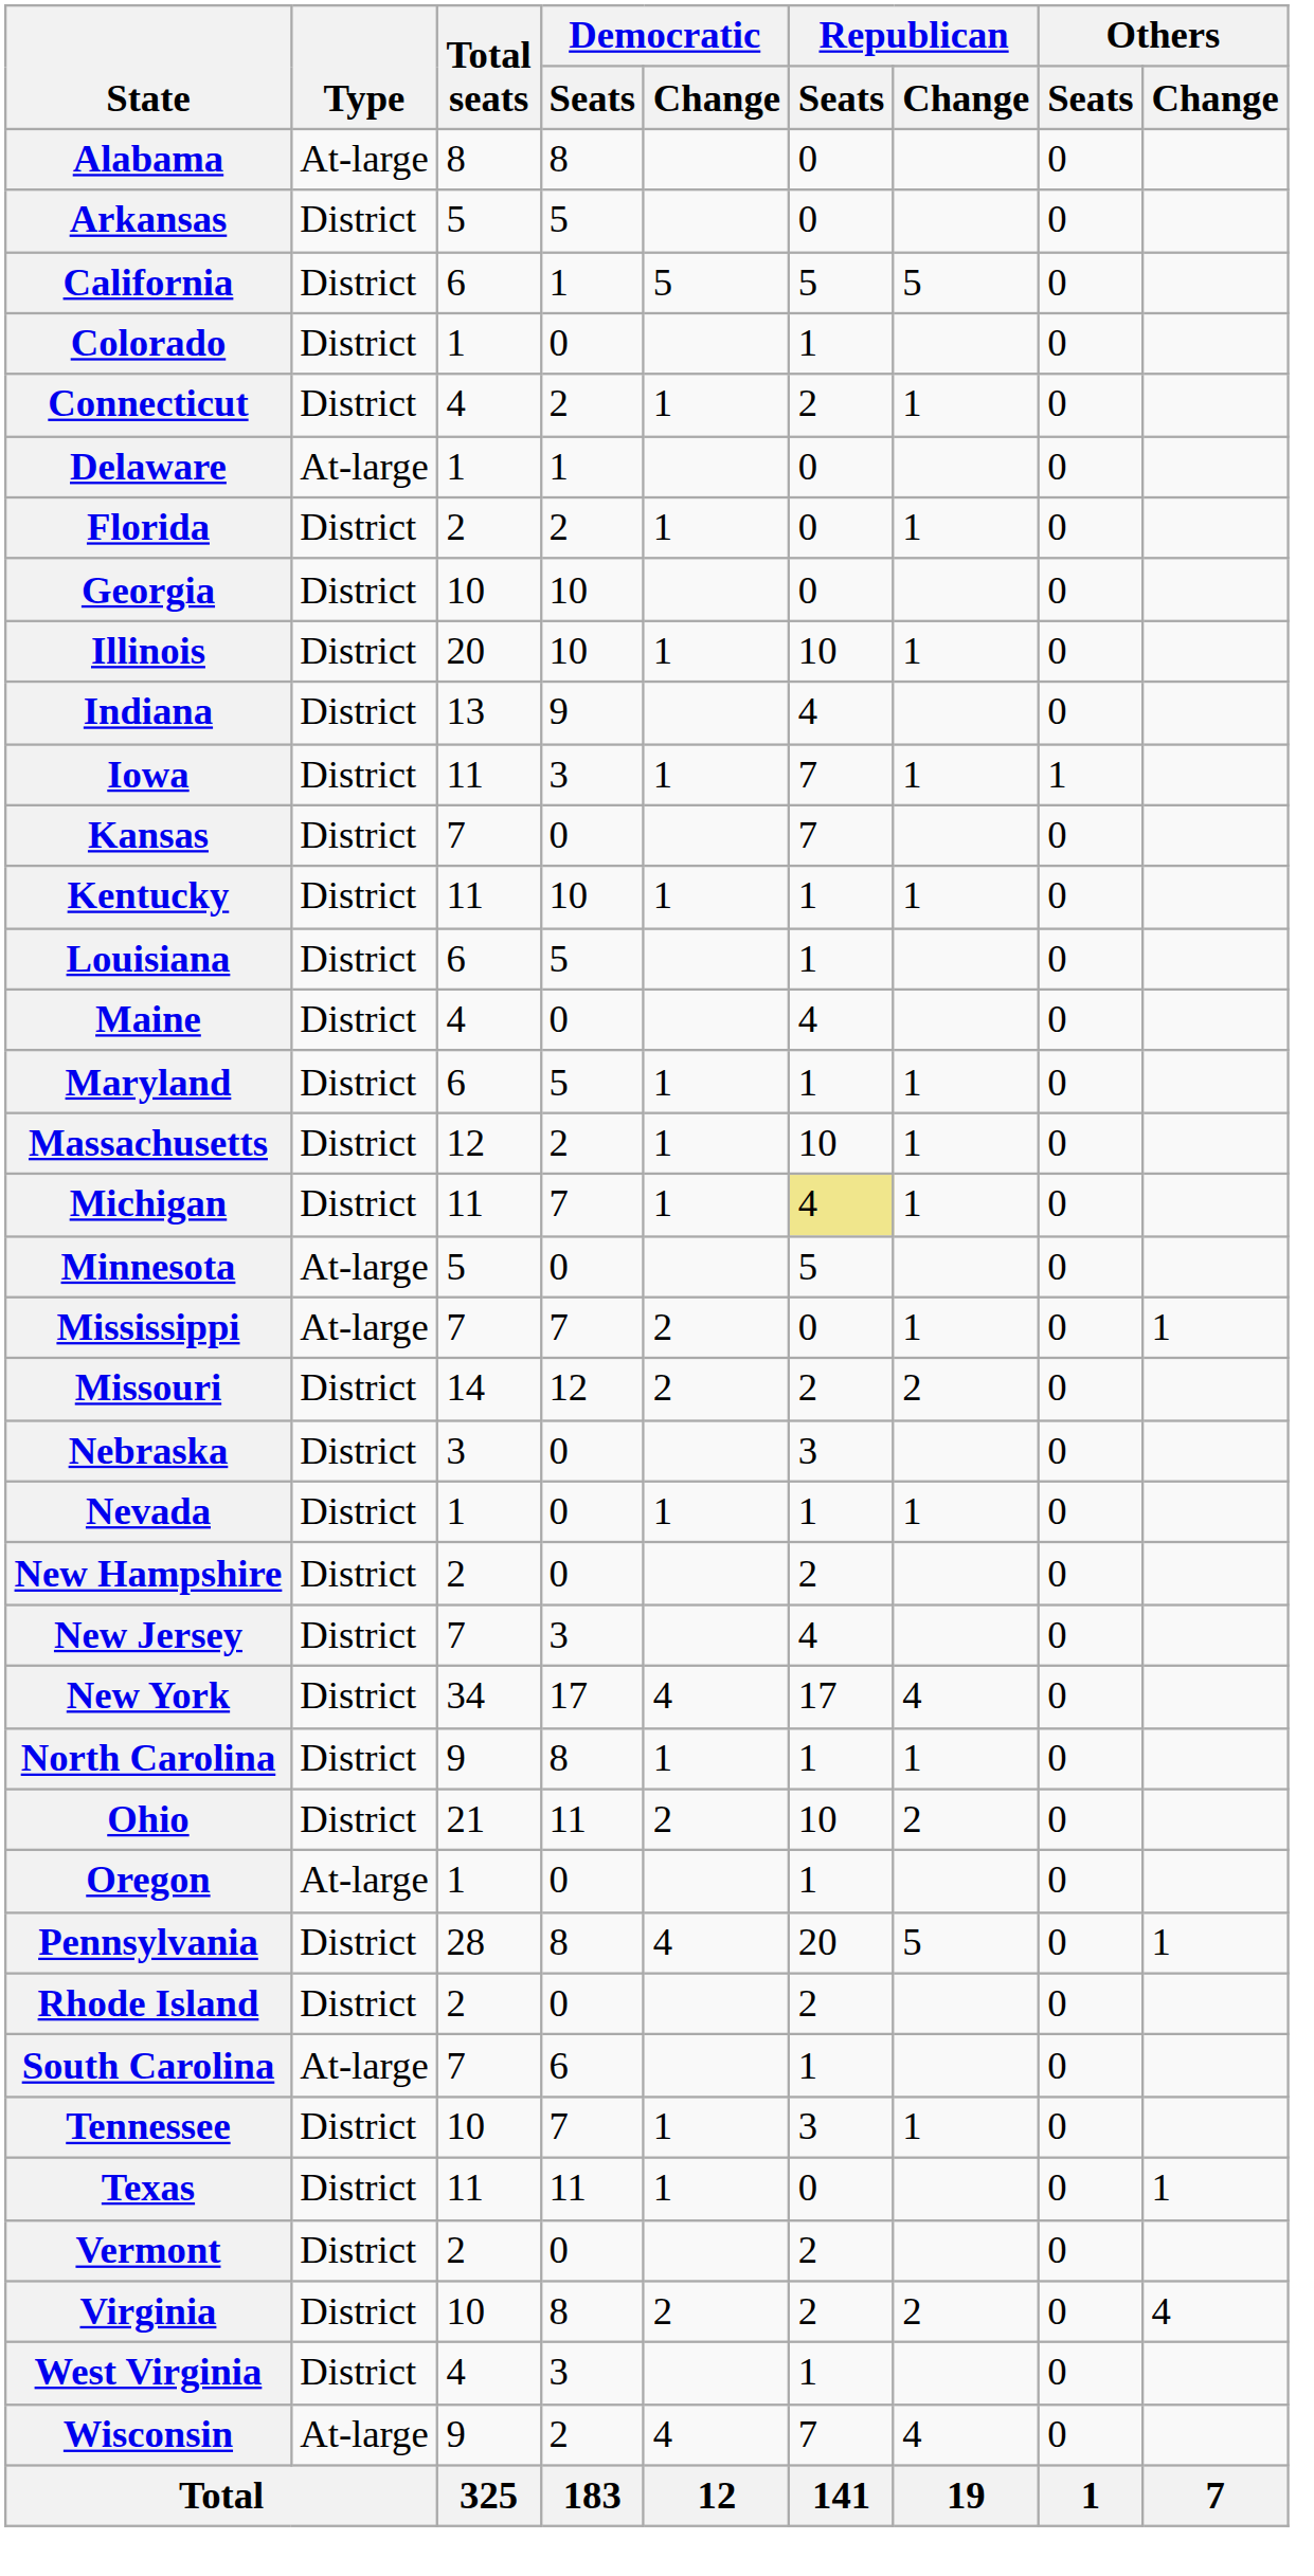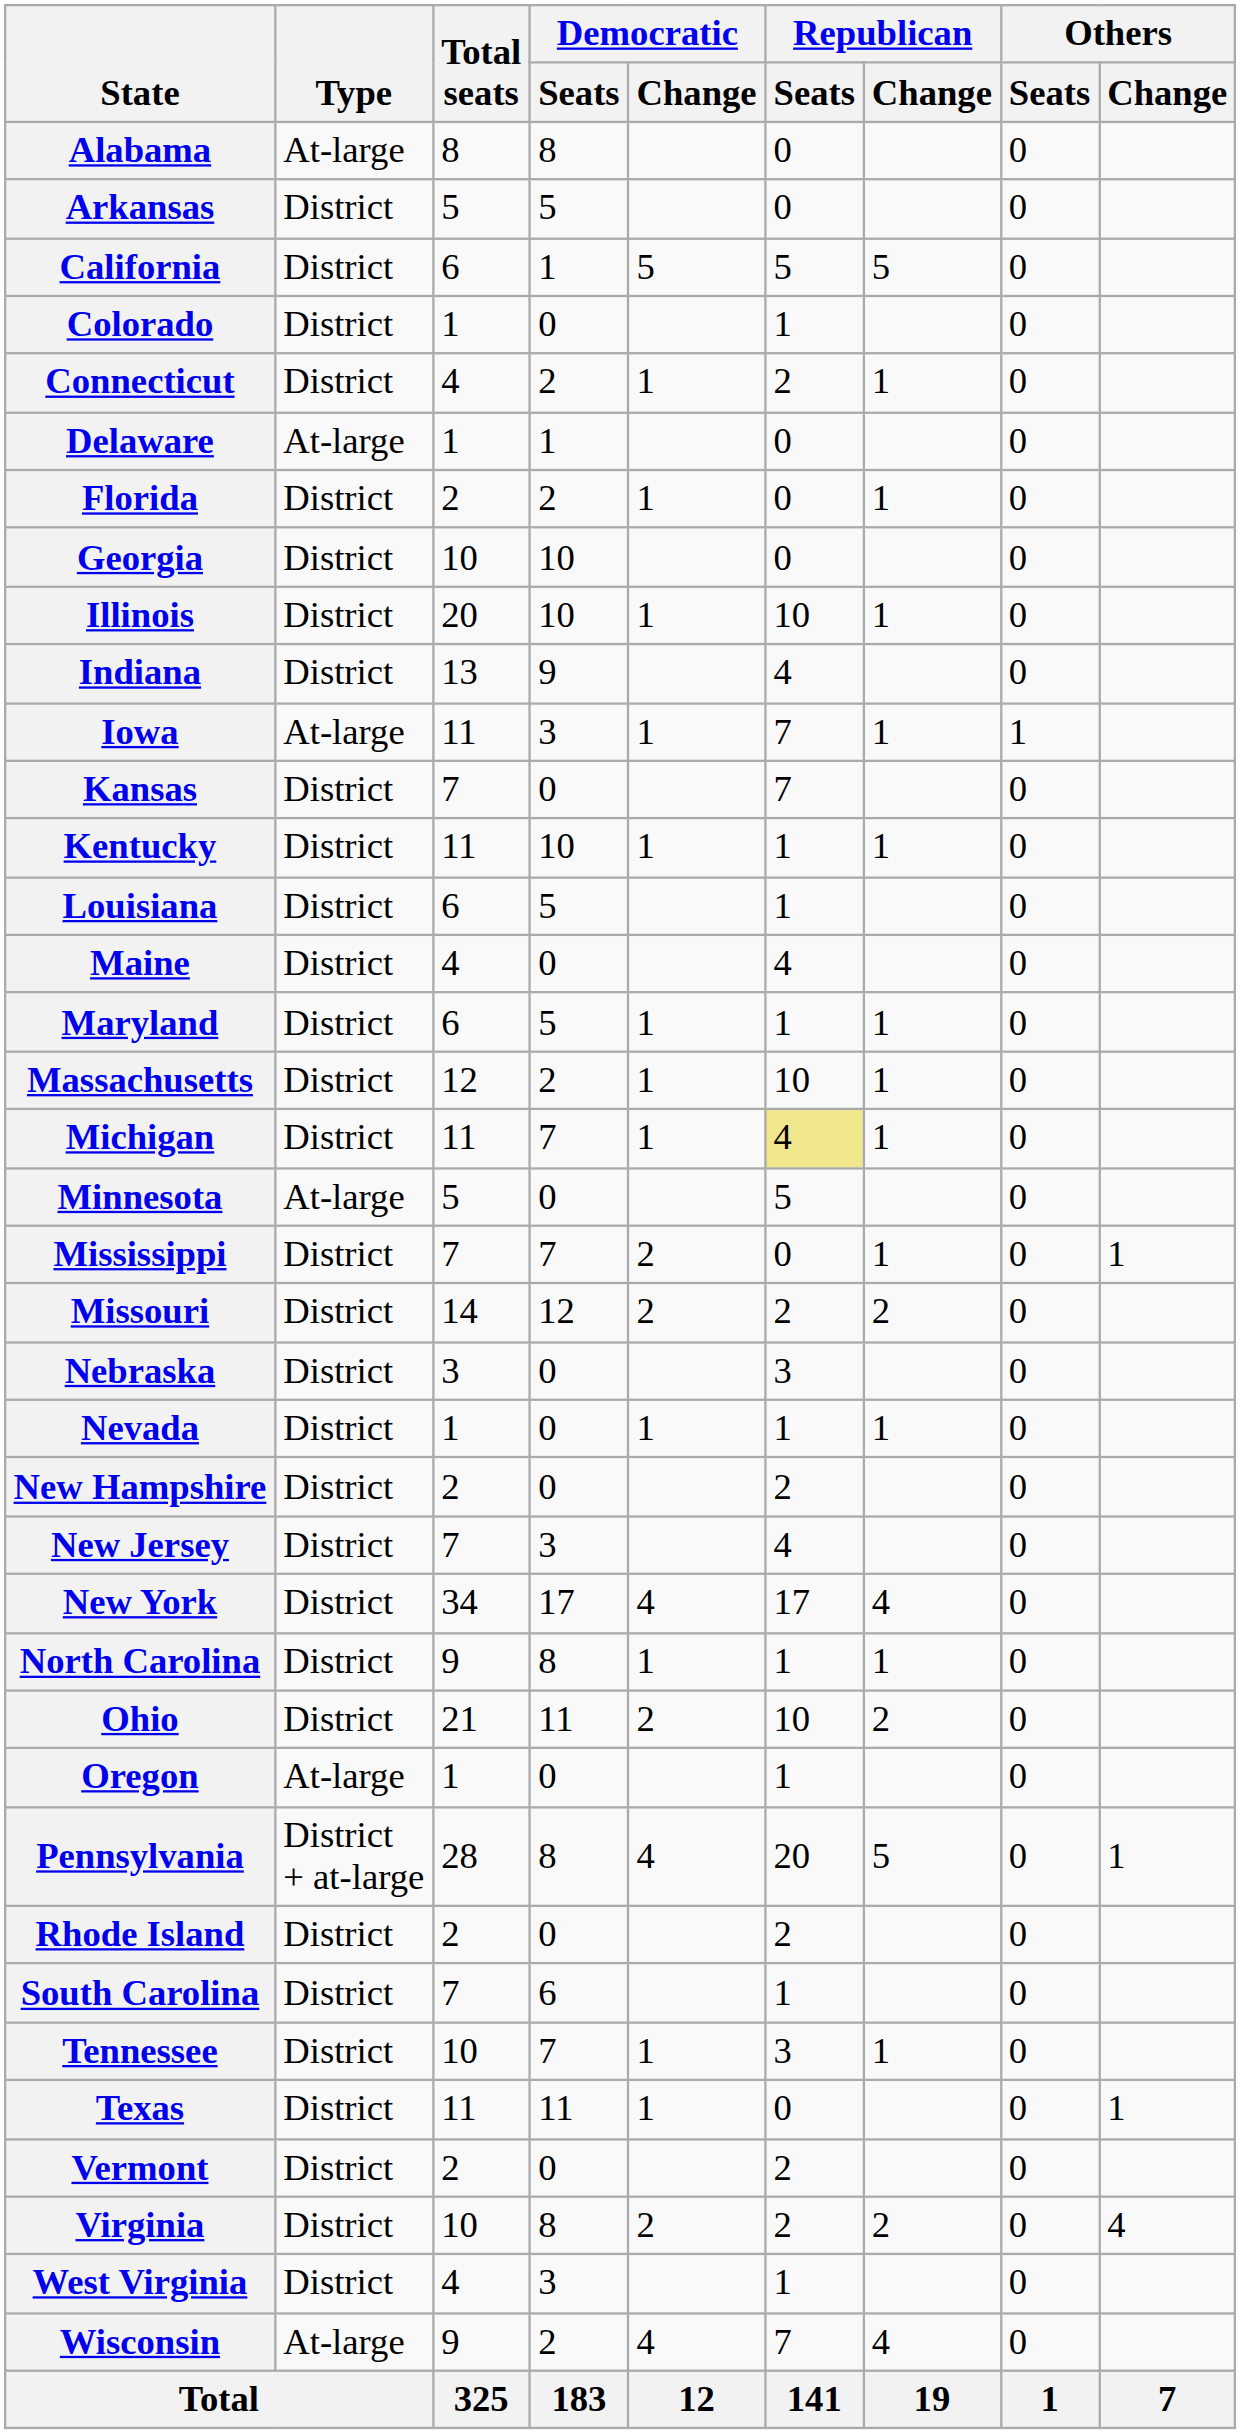Iowa | Type: District -> At-large
Mississippi | Type: At-large -> District
Pennsylvania | Type: District -> District + at-large
South Carolina | Type: At-large -> District
